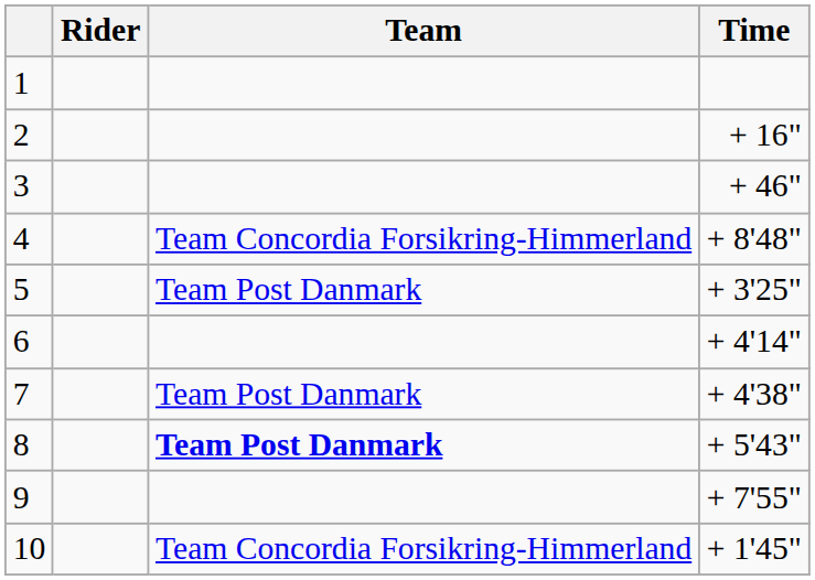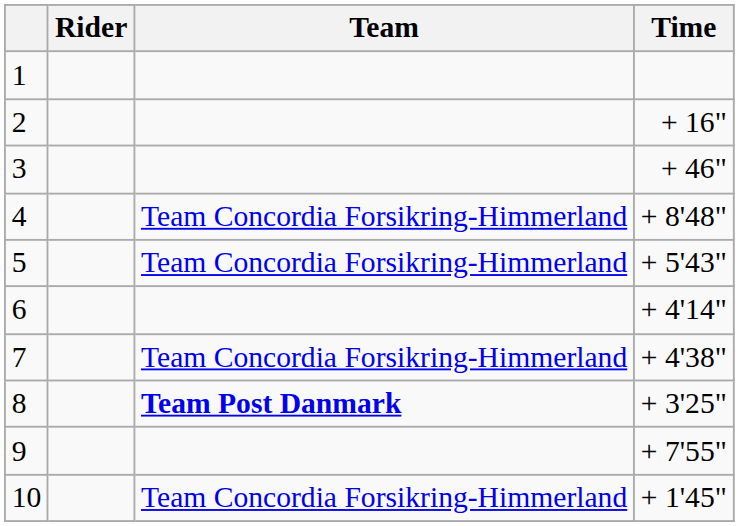5 | Team: Team Post Danmark -> Team Concordia Forsikring-Himmerland
5 | Time: + 3'25" -> + 5'43"
7 | Team: Team Post Danmark -> Team Concordia Forsikring-Himmerland
8 | Time: + 5'43" -> + 3'25"
